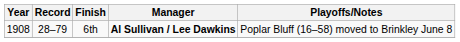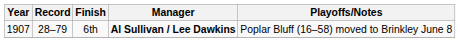6th | Year: 1908 -> 1907
